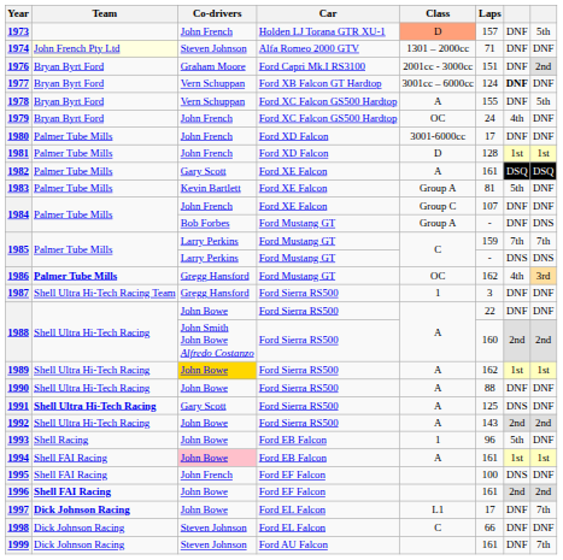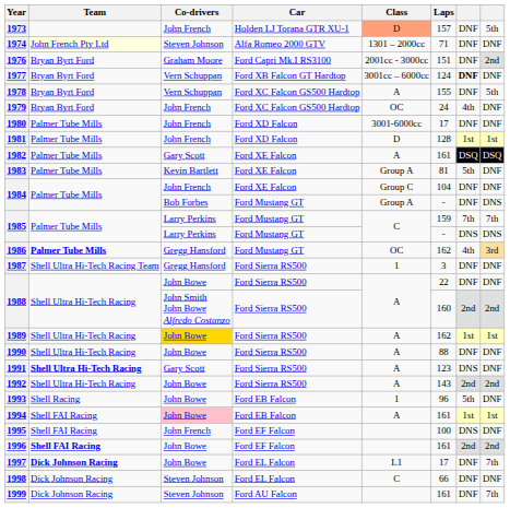1984 / Ford XE Falcon | Laps: 107 -> 104
1991 | Laps: 125 -> 123
